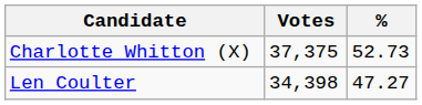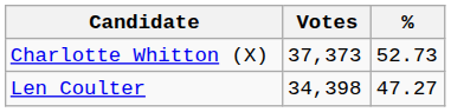Charlotte Whitton (X) | Votes: 37,375 -> 37,373
